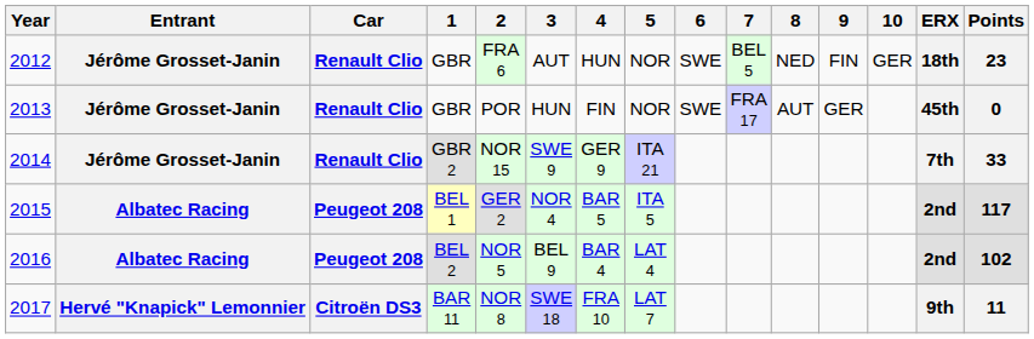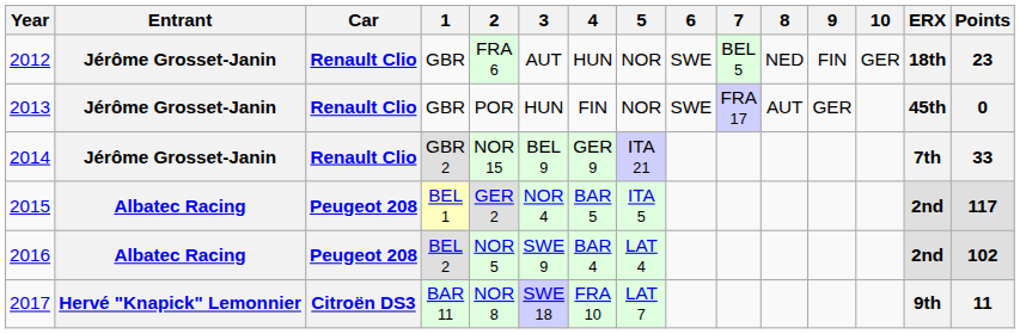2014 | 3: SWE 9 -> BEL 9
2016 | 3: BEL 9 -> SWE 9
